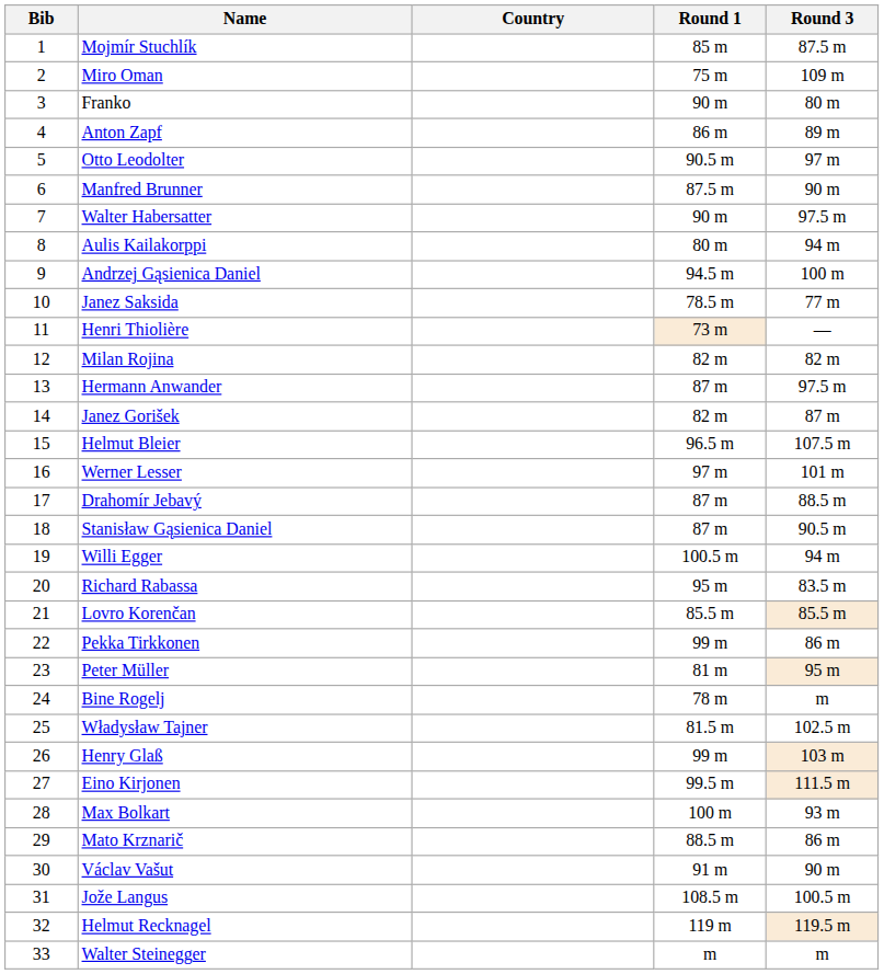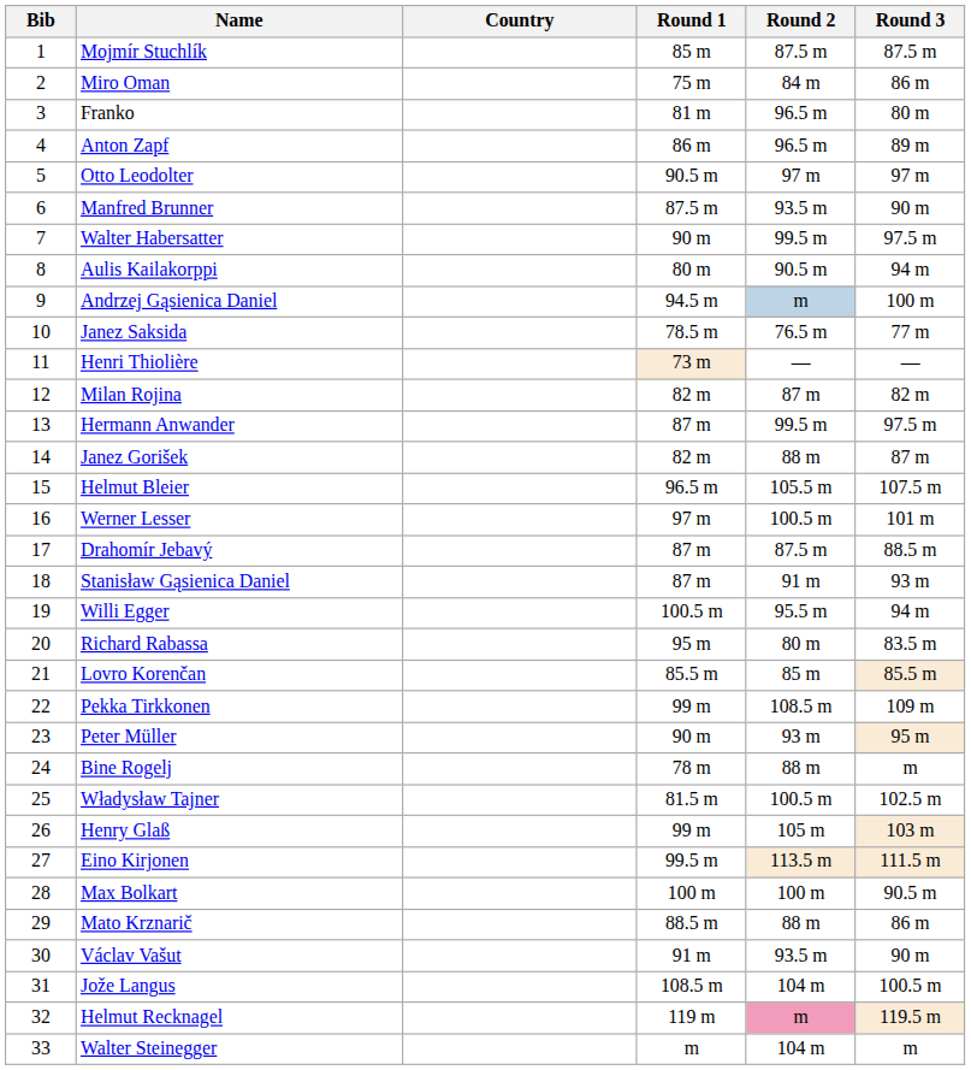+ column: Round 2 | 87.5 m | 84 m | 96.5 m | 96.5 m | 97 m | 93.5 m | 99.5 m | 90.5 m | m | 76.5 m | — | 87 m | 99.5 m | 88 m | 105.5 m | 100.5 m | 87.5 m | 91 m | 95.5 m | 80 m | 85 m | 108.5 m | 93 m | 88 m | 100.5 m | 105 m | 113.5 m | 100 m | 88 m | 93.5 m | 104 m | m | 104 m
Miro Oman | Round 3: 109 m -> 86 m
Franko | Round 1: 90 m -> 81 m
Stanisław Gąsienica Daniel | Round 3: 90.5 m -> 93 m
Pekka Tirkkonen | Round 3: 86 m -> 109 m
Peter Müller | Round 1: 81 m -> 90 m
Max Bolkart | Round 3: 93 m -> 90.5 m
